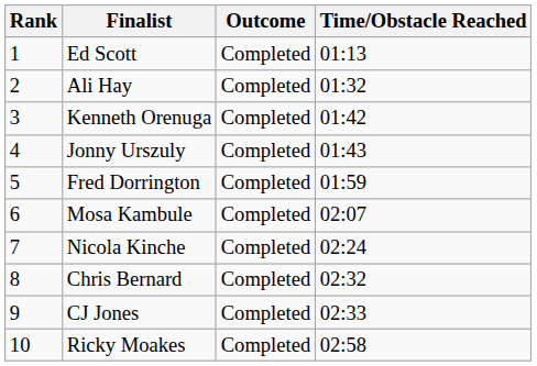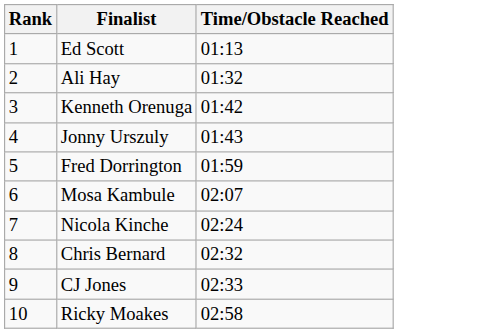- column: Outcome | Completed | Completed | Completed | Completed | Completed | Completed | Completed | Completed | Completed | Completed
